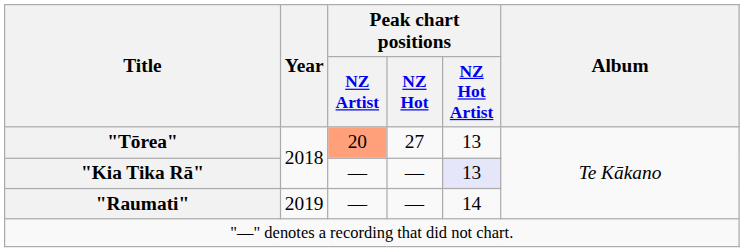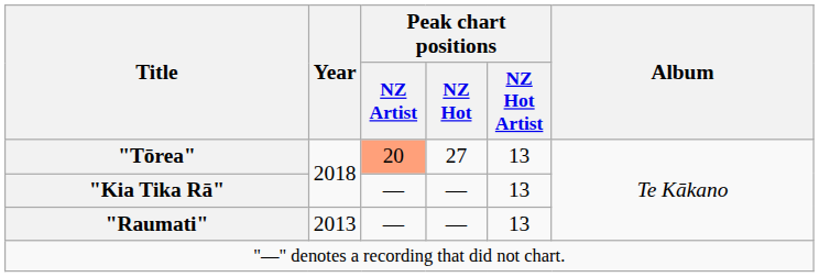"Kia Tika Rā" | Peak chart positions / NZ Hot Artist: lavender background -> no background
"Raumati" | Year: 2019 -> 2013
"Raumati" | Peak chart positions / NZ Hot Artist: 14 -> 13
